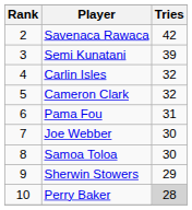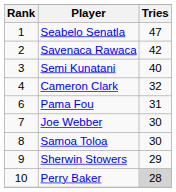+ row: 1 | Seabelo Senatla | 47
Semi Kunatani | Tries: 39 -> 40
- row: 4 | Carlin Isles | 32
Cameron Clark | Rank: 5 -> 4
